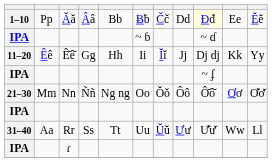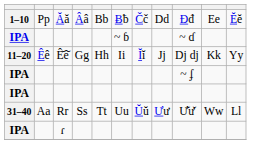Ăă | column 9: lightyellow background -> no background
- row: 21–30 | Mm | Nn | Ññ | Ng ng | Oo | Ŏŏ | Ôô | Ô̆ô̆ | Ơơ | Ơ̆ơ̆
